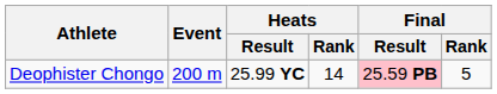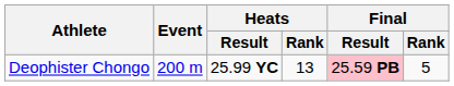Deophister Chongo | Heats / Rank: 14 -> 13
